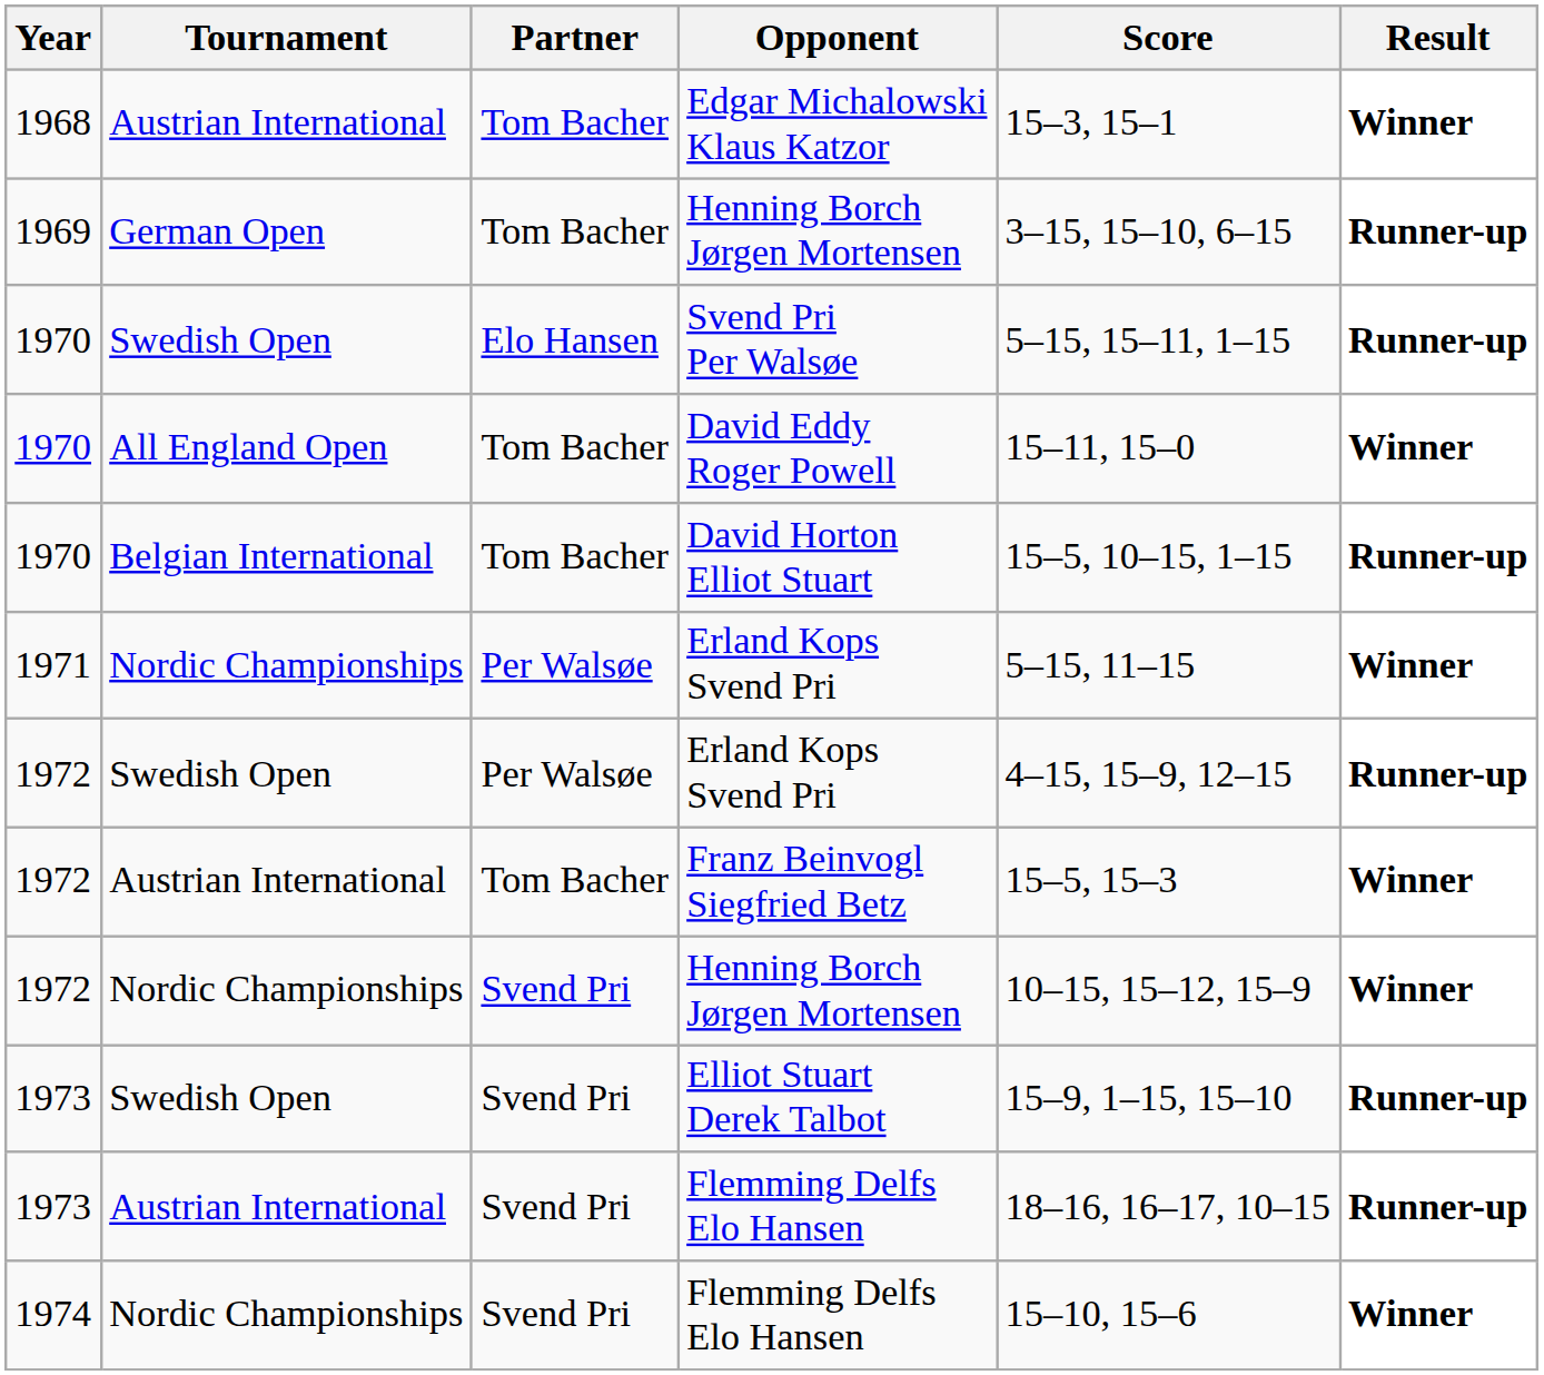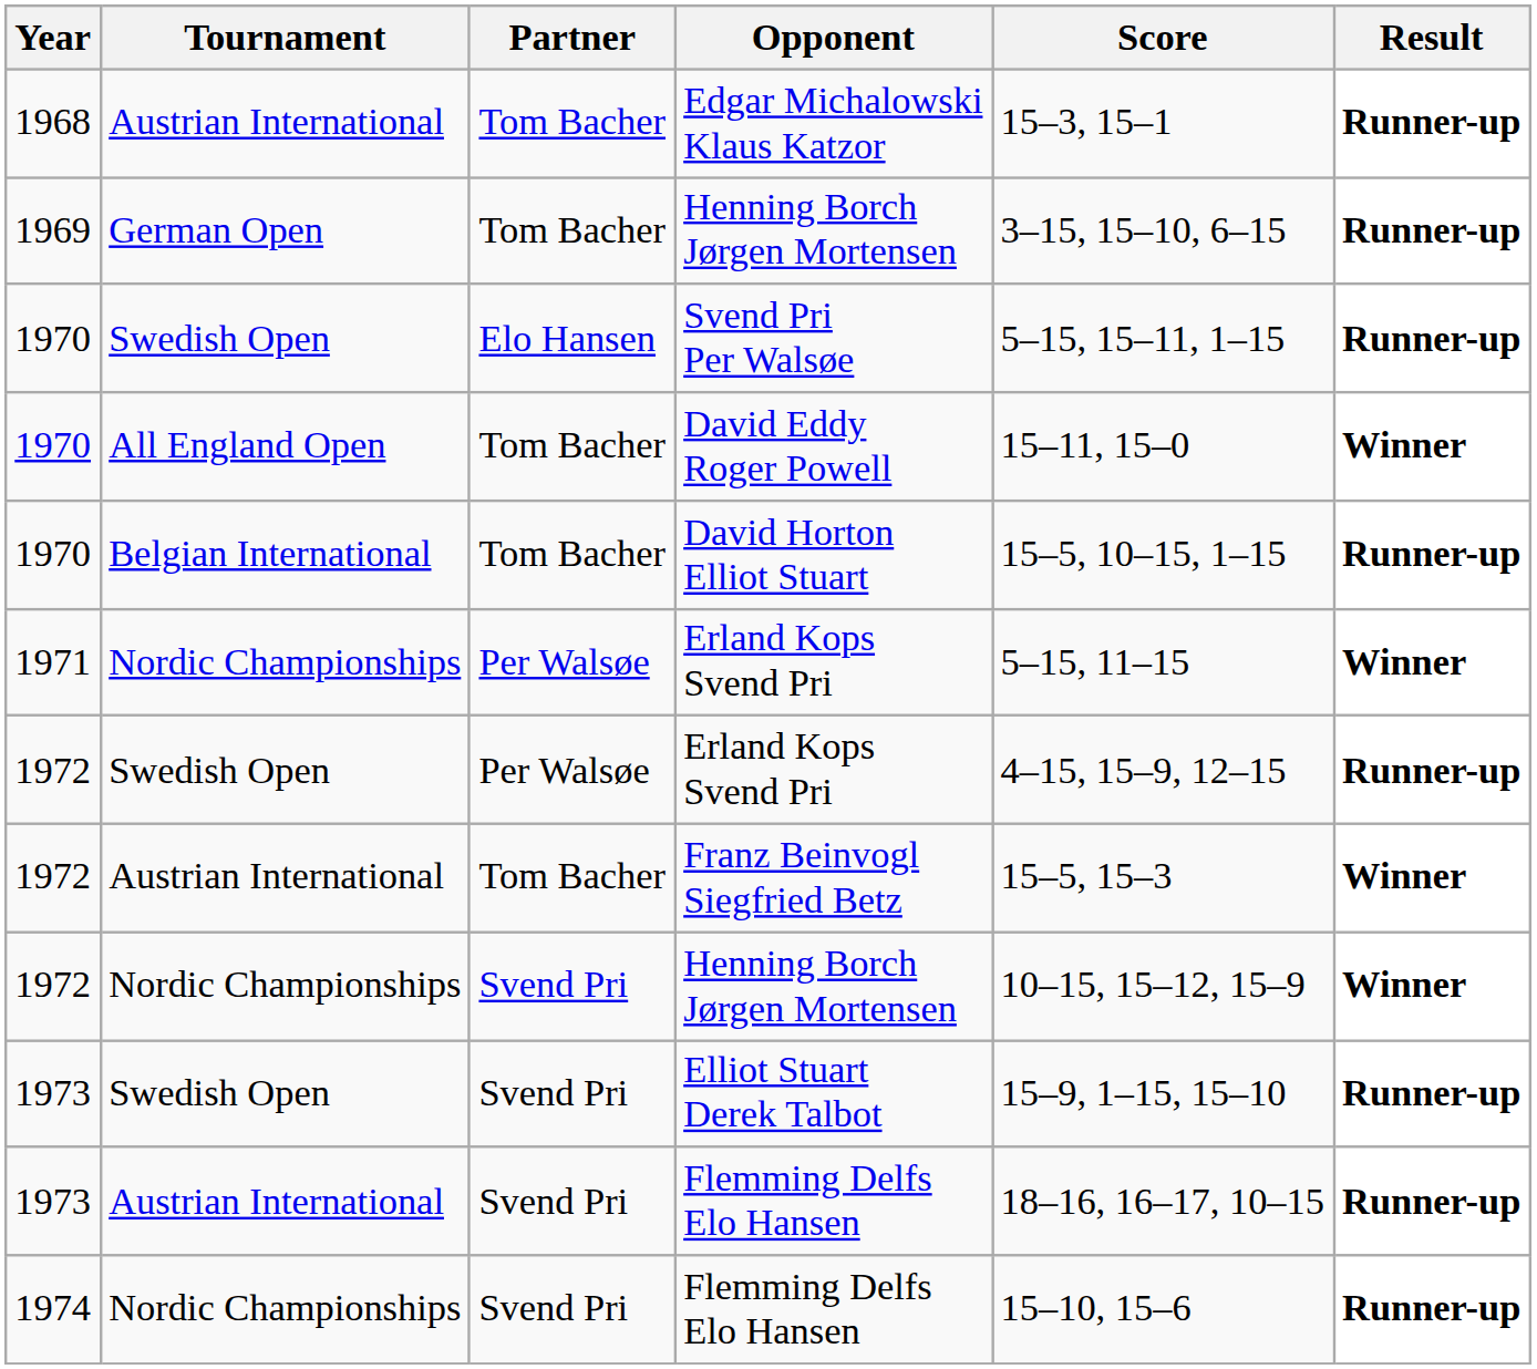Edgar Michalowski Klaus Katzor | Result: Winner -> Runner-up
1974 / Flemming Delfs Elo Hansen | Result: Winner -> Runner-up
